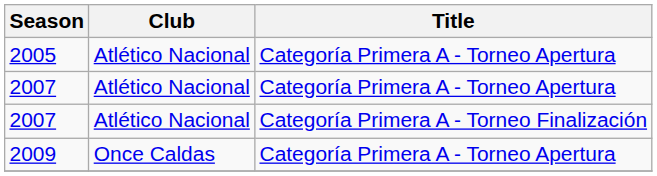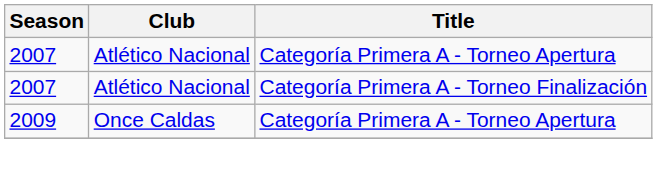- row: 2005 | Atlético Nacional | Categoría Primera A - Torneo Apertura
